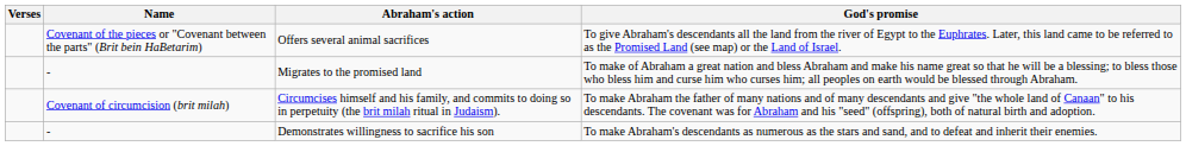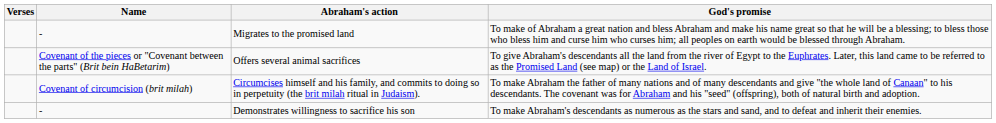rows swapped: Migrates to the promised land <-> Offers several animal sacrifices
